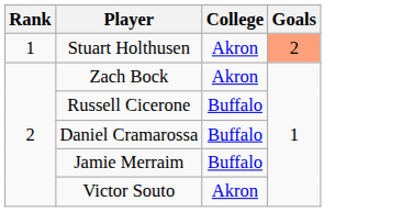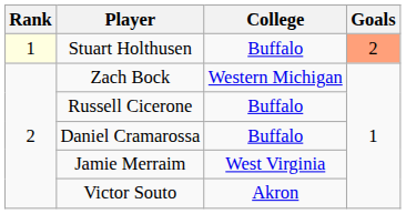Stuart Holthusen | Rank: no background -> lightyellow background
Stuart Holthusen | College: Akron -> Buffalo
Zach Bock | College: Akron -> Western Michigan
Jamie Merraim | College: Buffalo -> West Virginia
